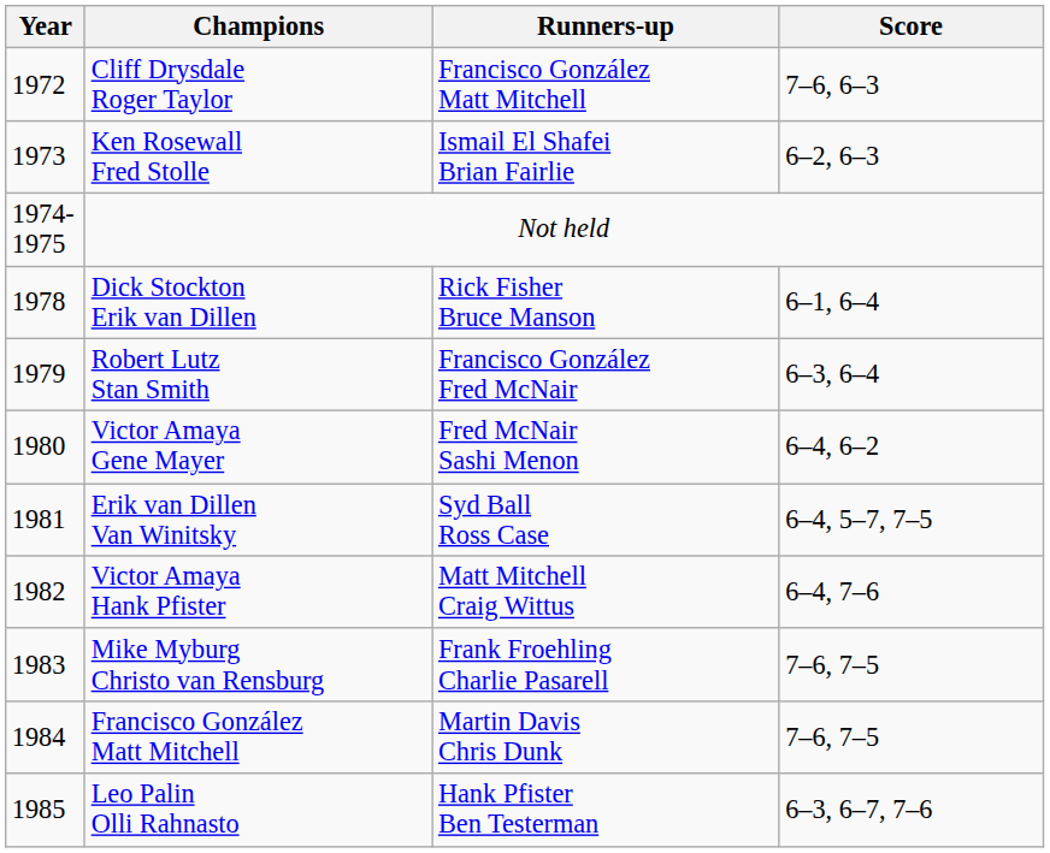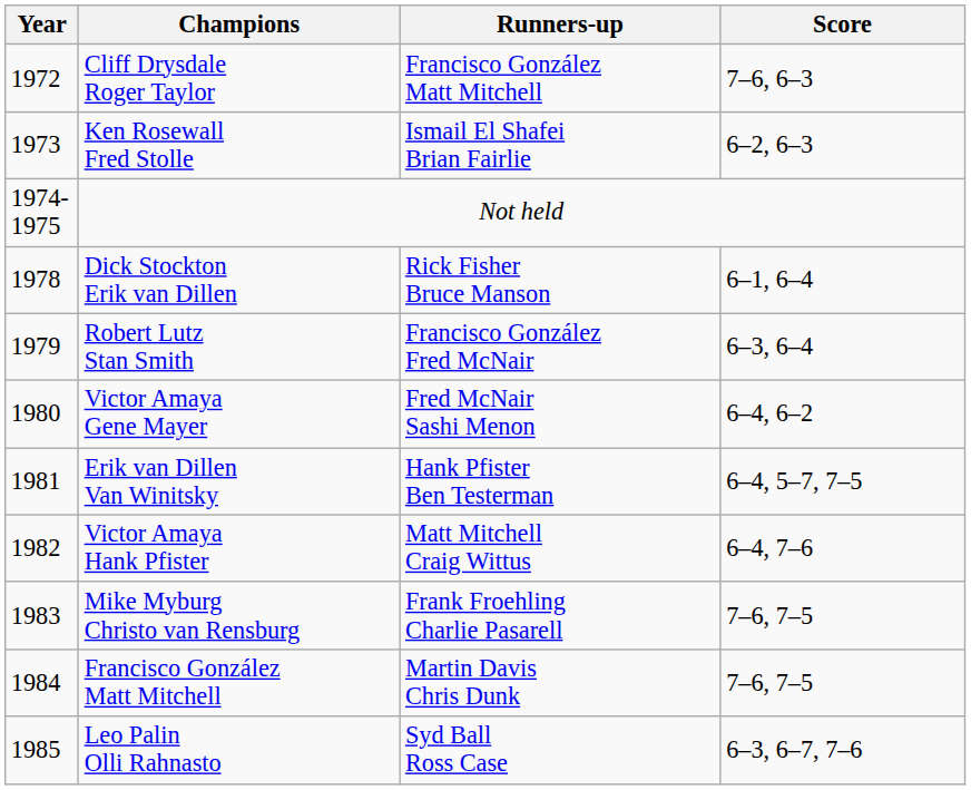Erik van Dillen Van Winitsky | Runners-up: Syd Ball Ross Case -> Hank Pfister Ben Testerman
Leo Palin Olli Rahnasto | Runners-up: Hank Pfister Ben Testerman -> Syd Ball Ross Case
